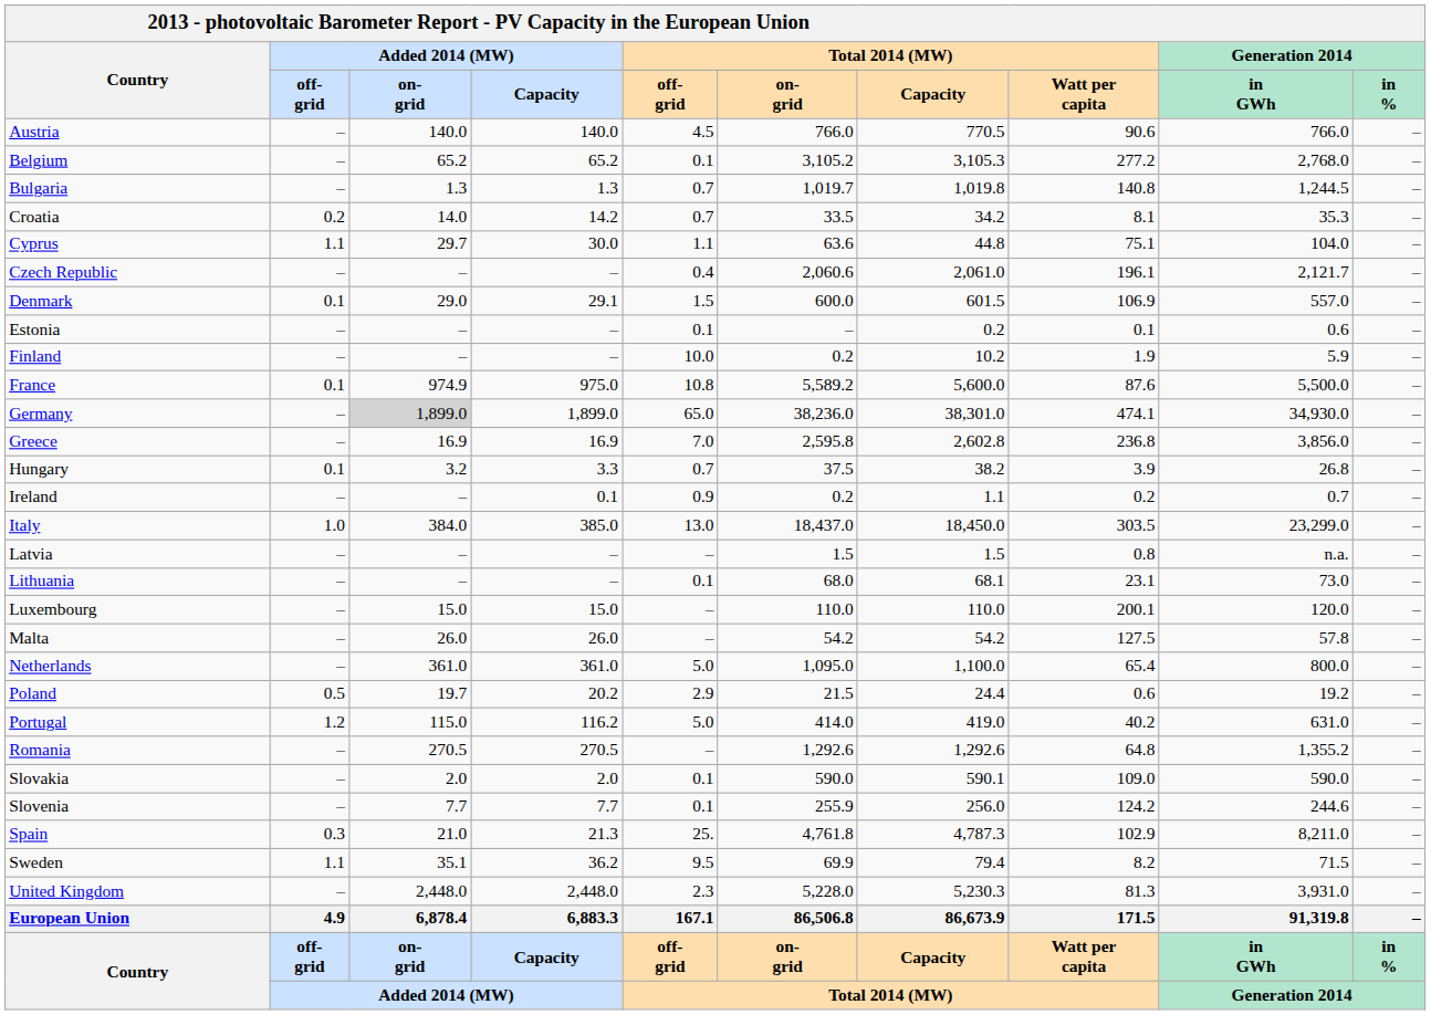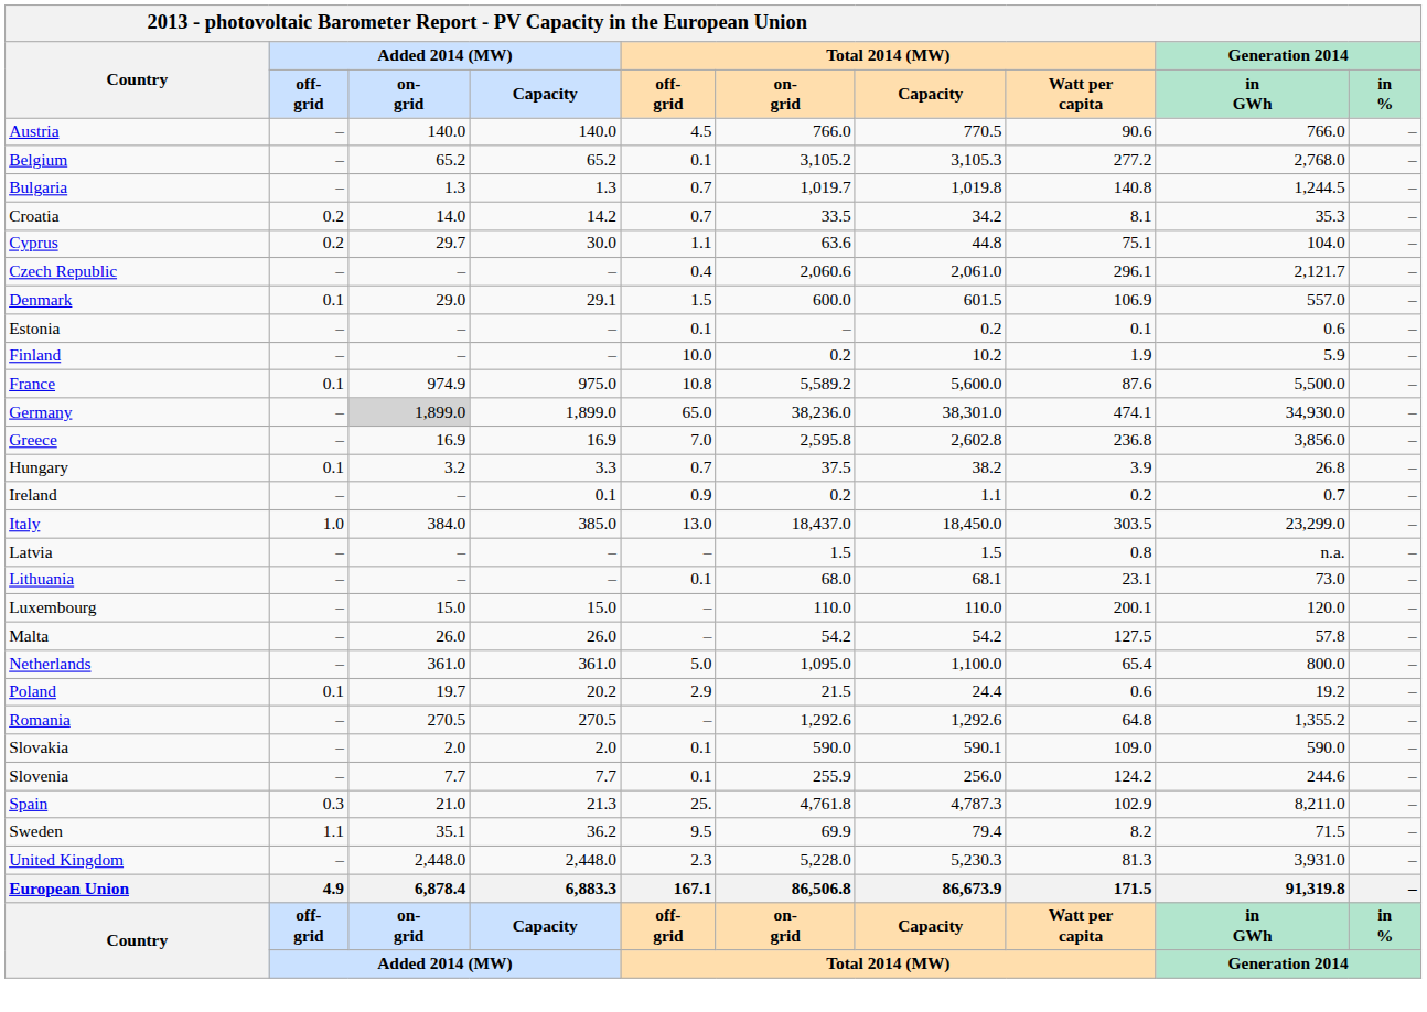Cyprus | Added 2014 (MW) / off- grid: 1.1 -> 0.2
Czech Republic | Total 2014 (MW) / Watt per capita: 196.1 -> 296.1
Poland | Added 2014 (MW) / off- grid: 0.5 -> 0.1
- row: Portugal | 1.2 | 115.0 | 116.2 | 5.0 | 414.0 | 419.0 | 40.2 | 631.0 | –
